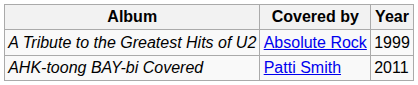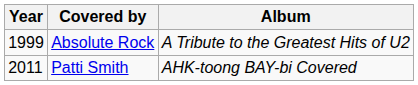columns swapped: Year <-> Album
